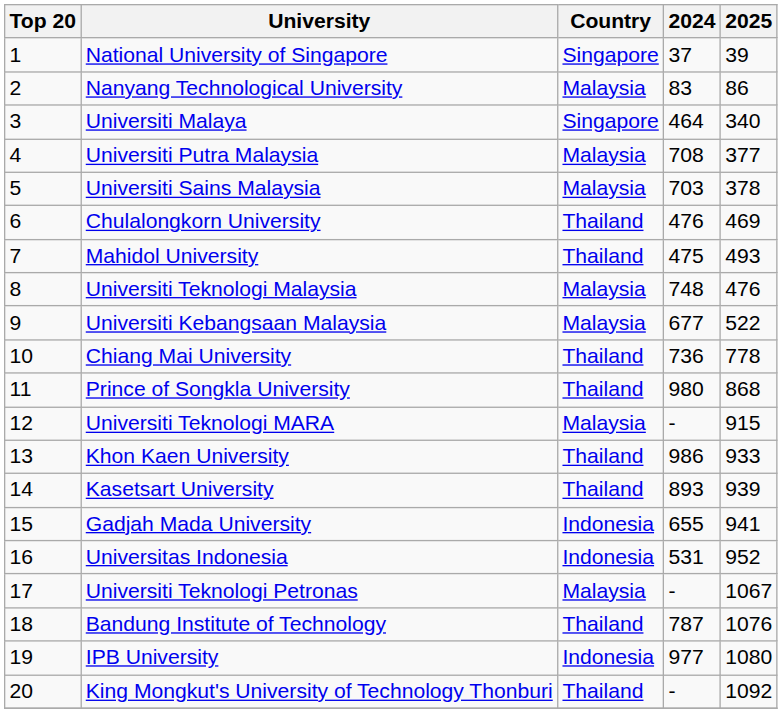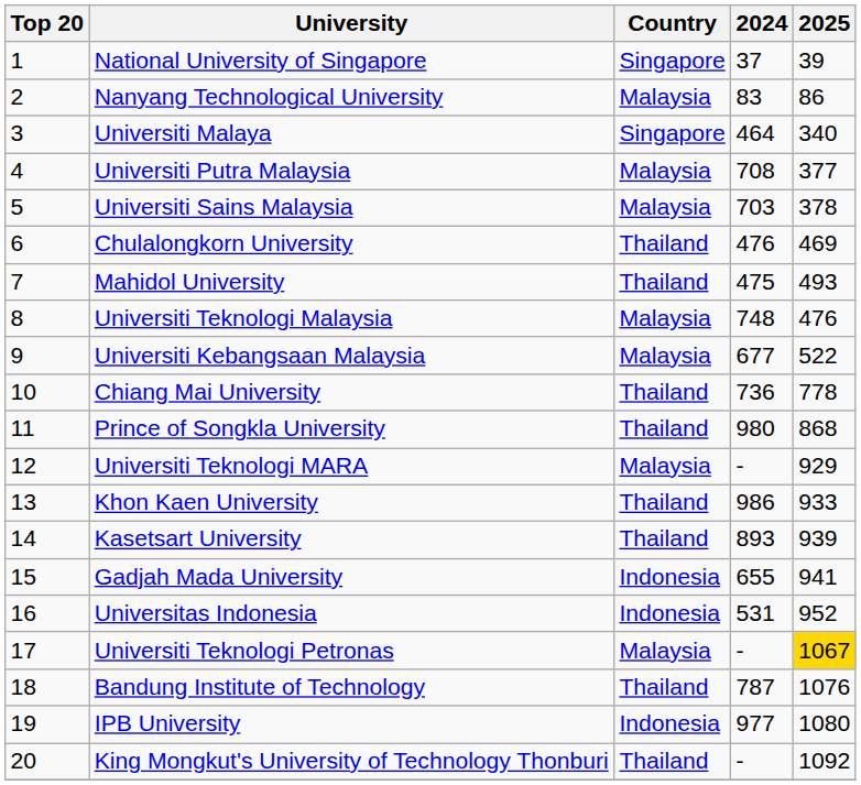Universiti Teknologi MARA | 2025: 915 -> 929
Universiti Teknologi Petronas | 2025: no background -> gold background
